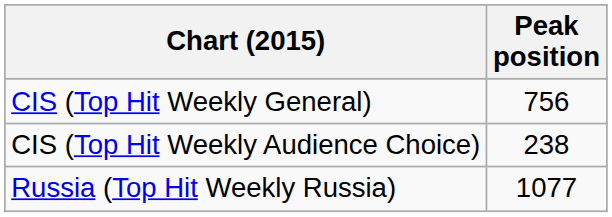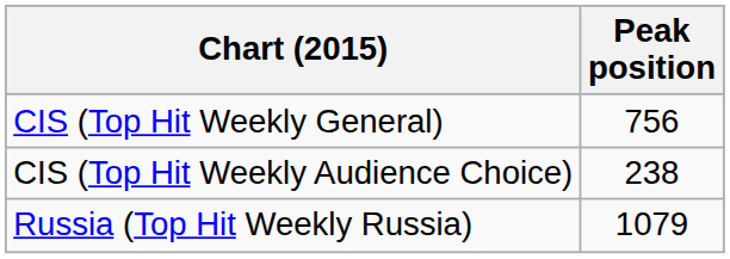Russia (Top Hit Weekly Russia) | Peak position: 1077 -> 1079
